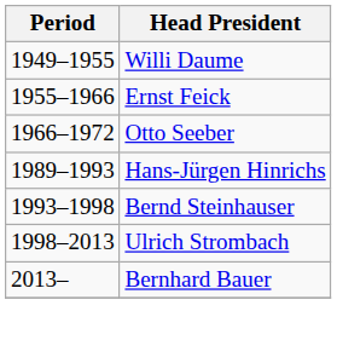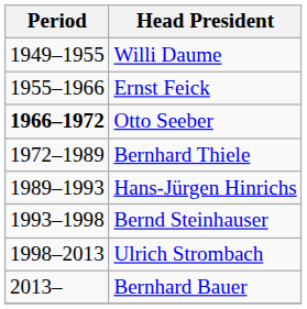Otto Seeber | Period: normal -> bold
+ row: 1972–1989 | Bernhard Thiele
